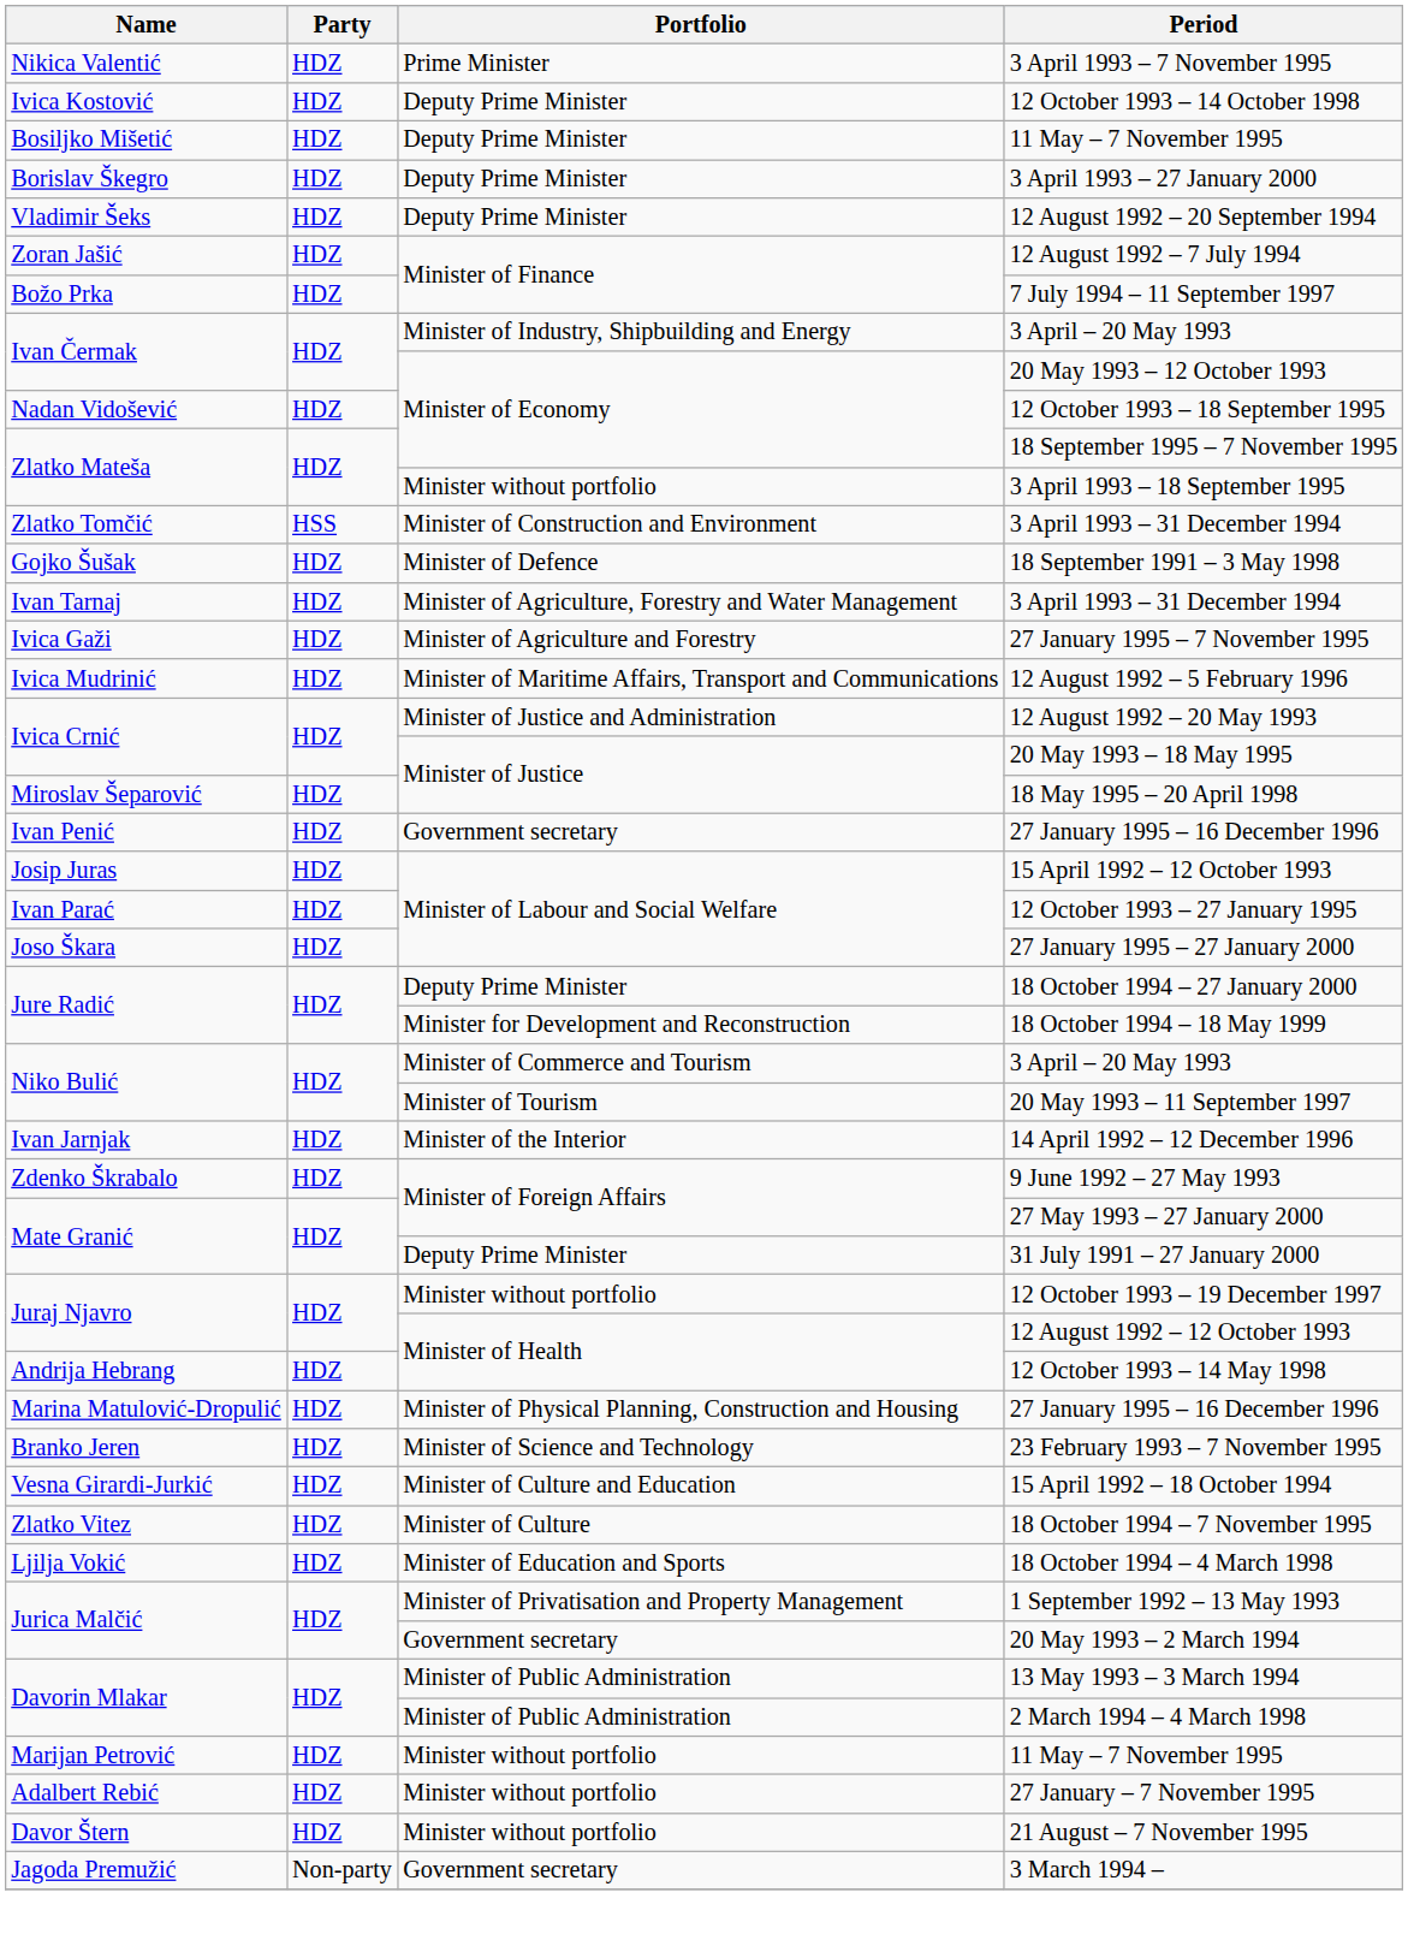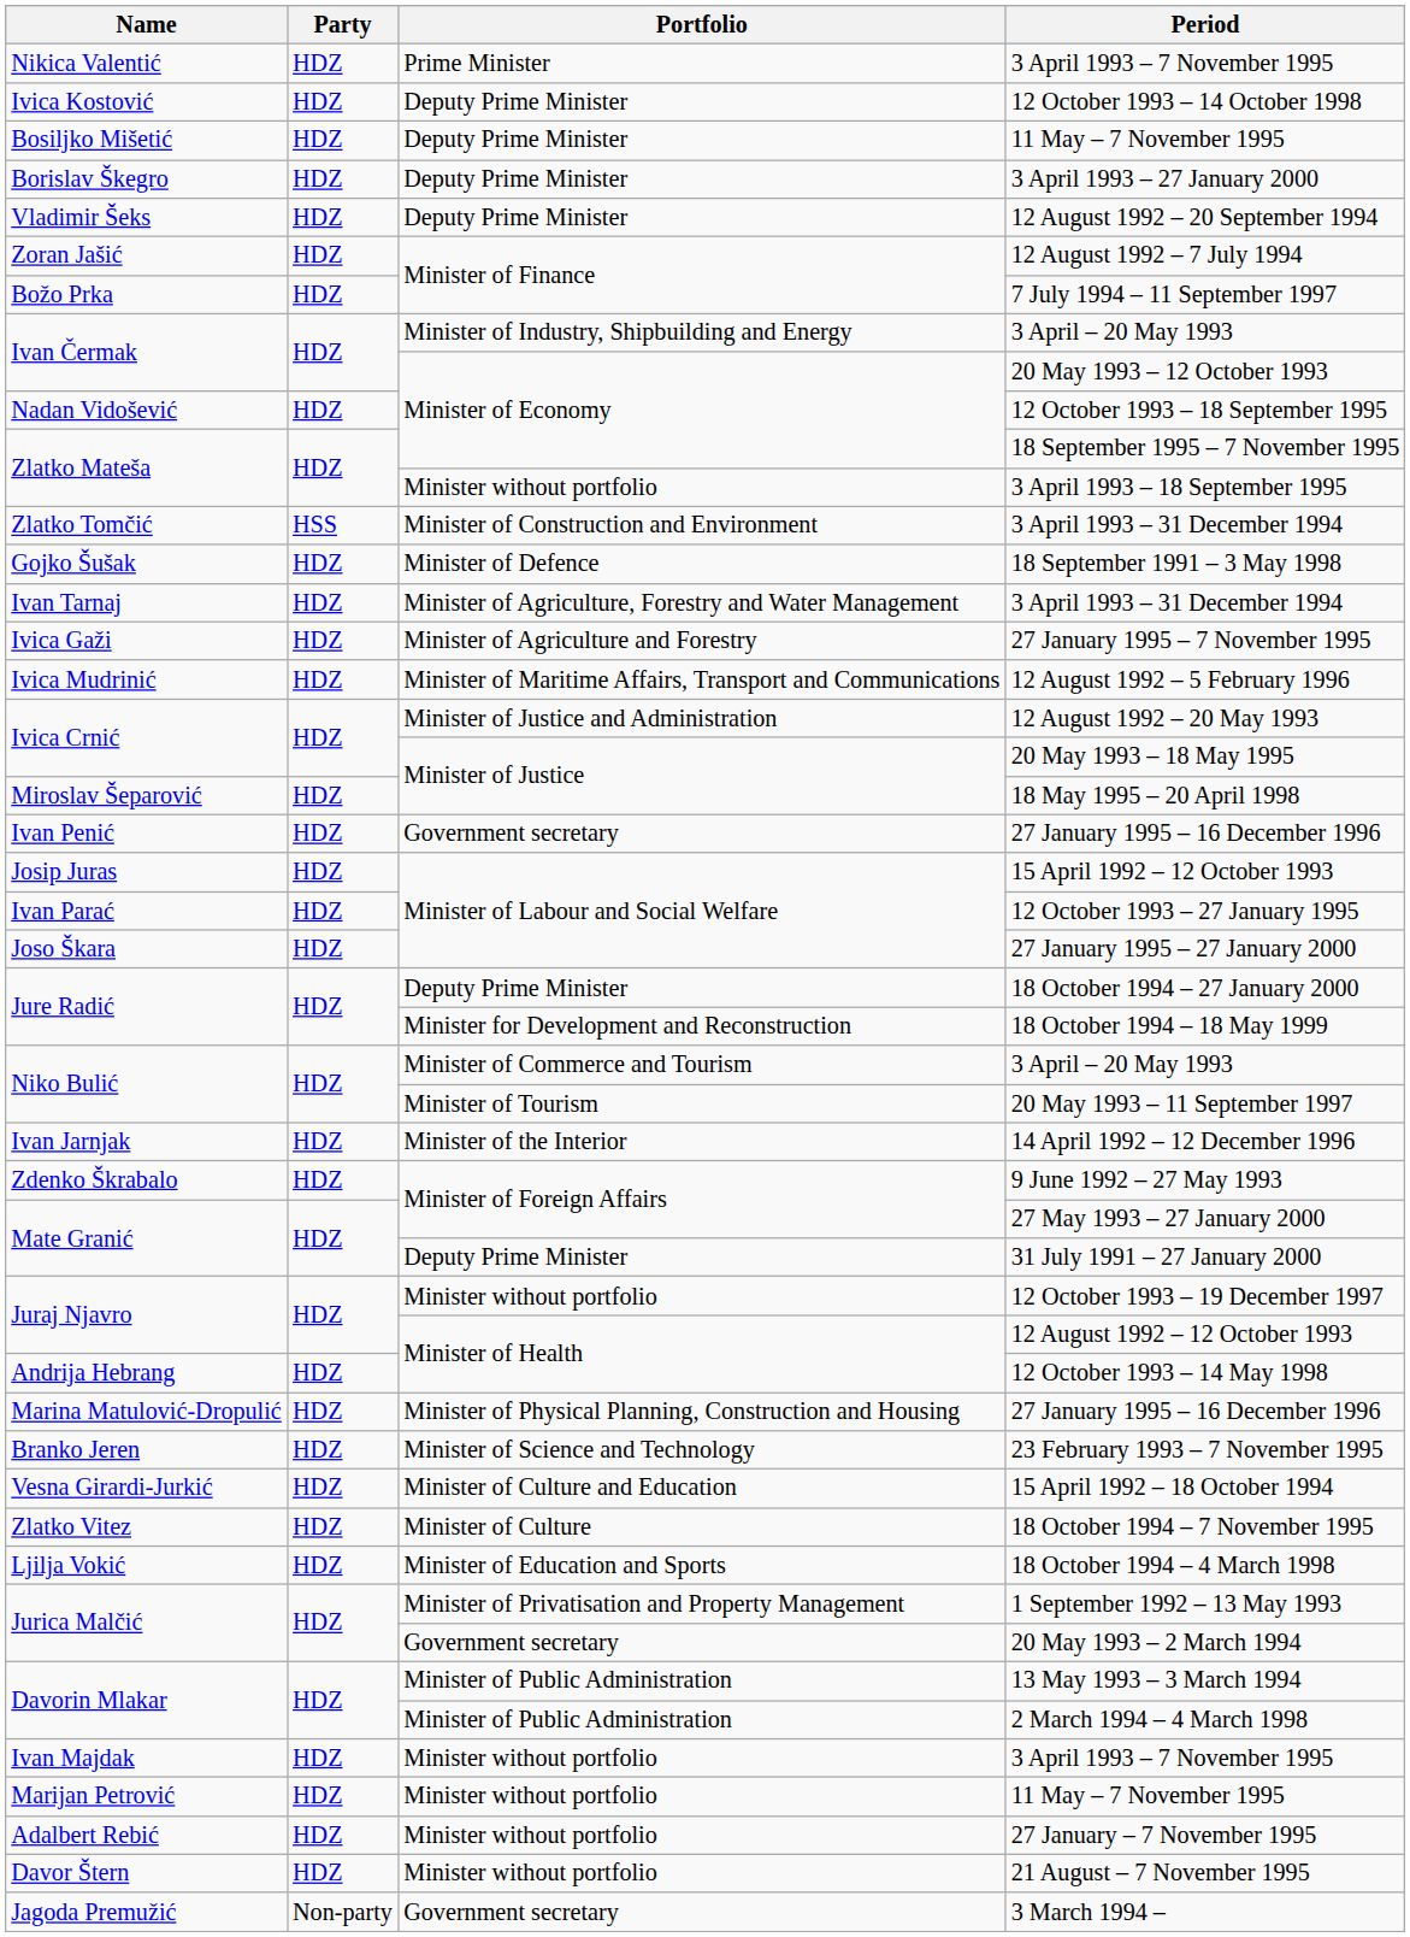+ row: Ivan Majdak | HDZ | Minister without portfolio | 3 April 1993 – 7 November 1995
